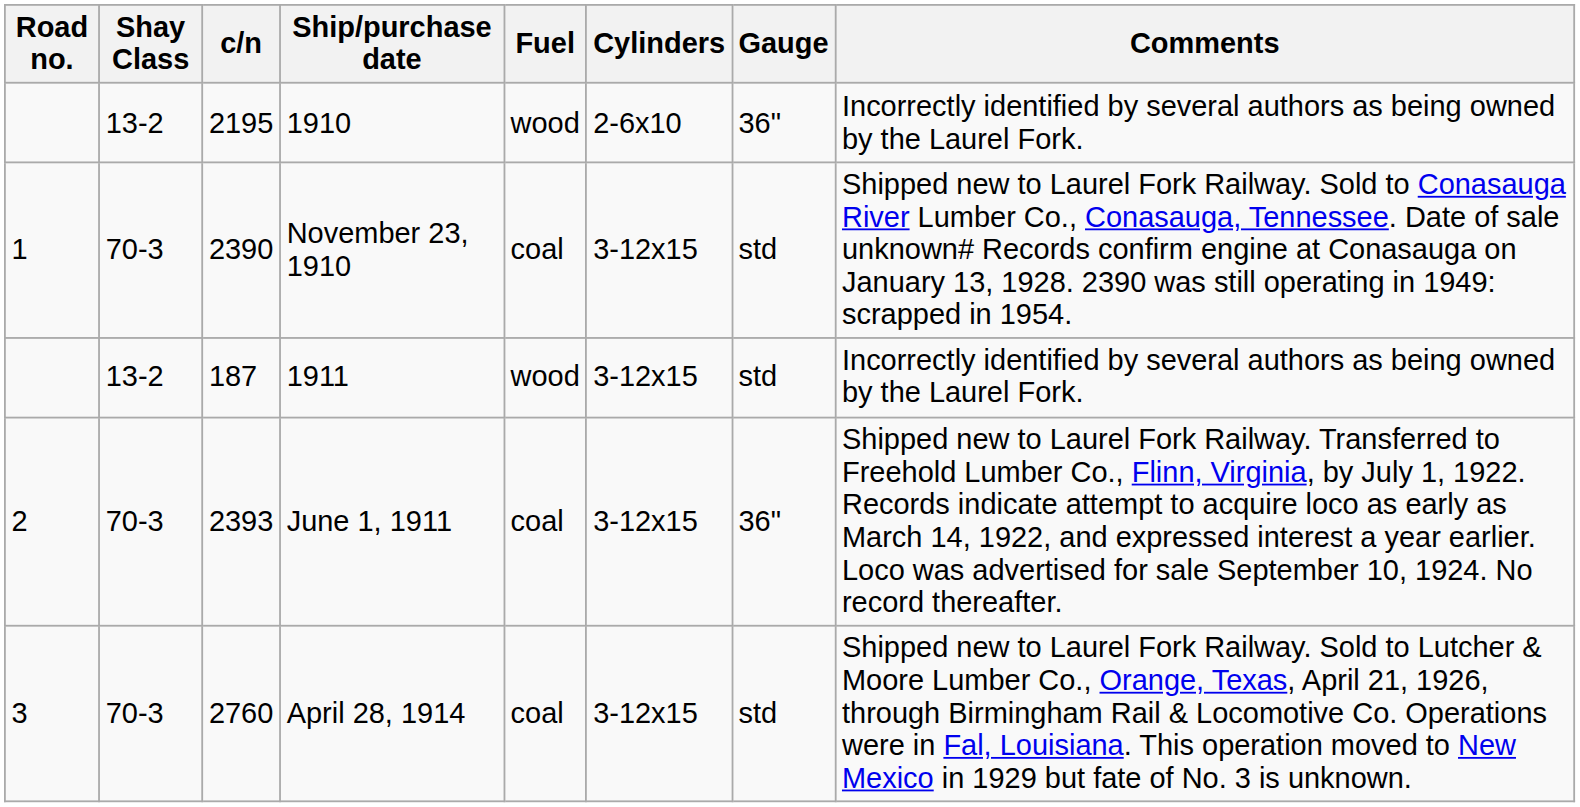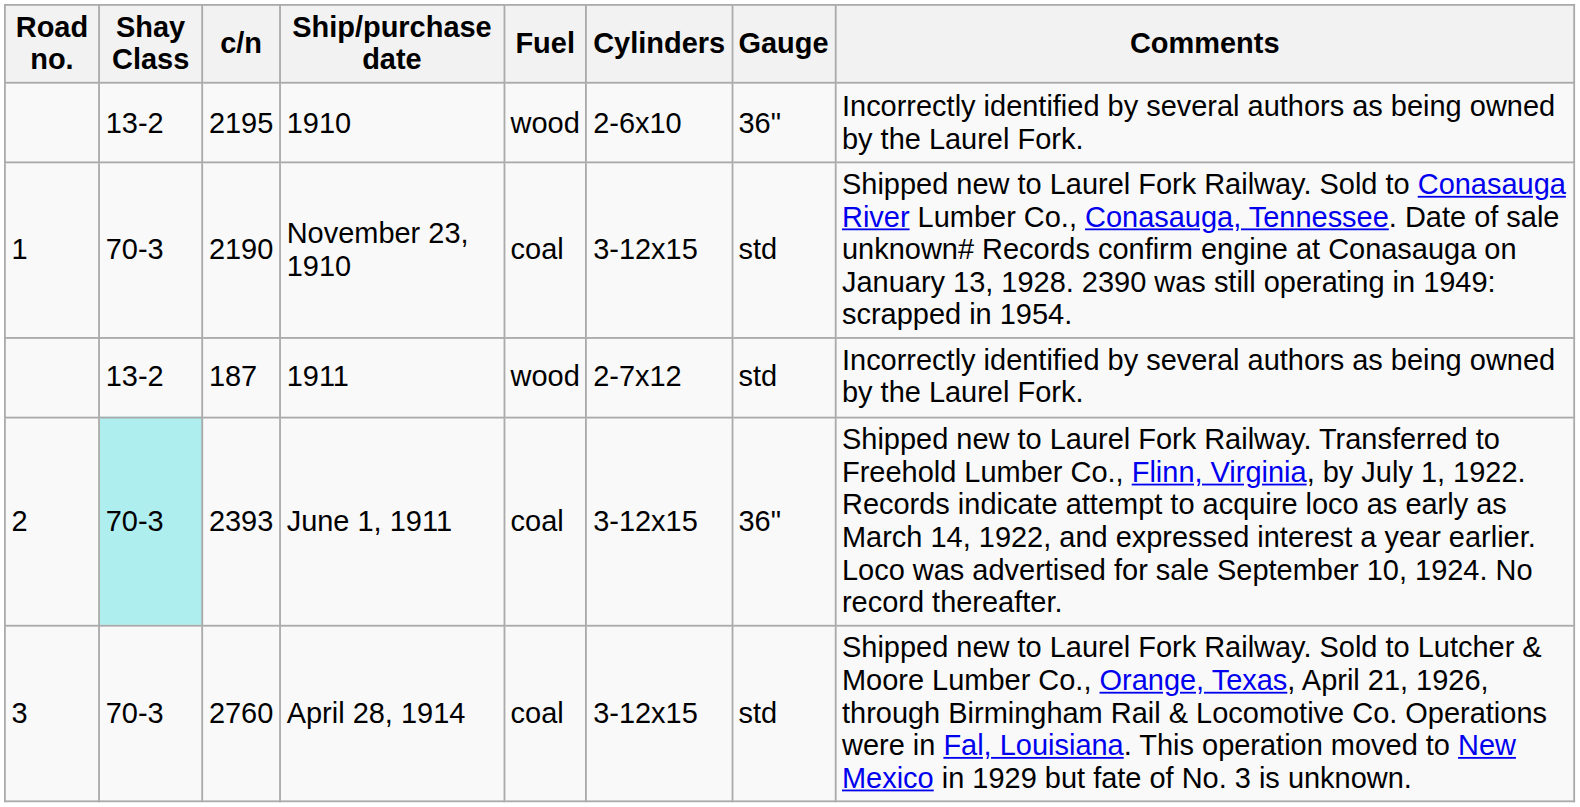November 23, 1910 | c/n: 2390 -> 2190
1911 | Cylinders: 3-12x15 -> 2-7x12
June 1, 1911 | Shay Class: no background -> paleturquoise background
